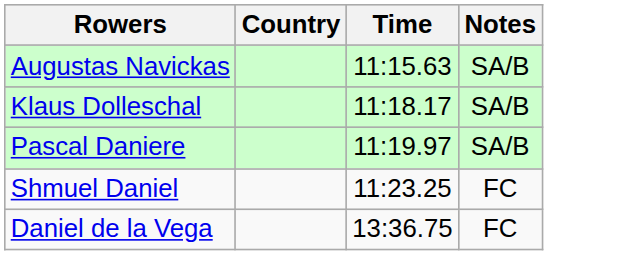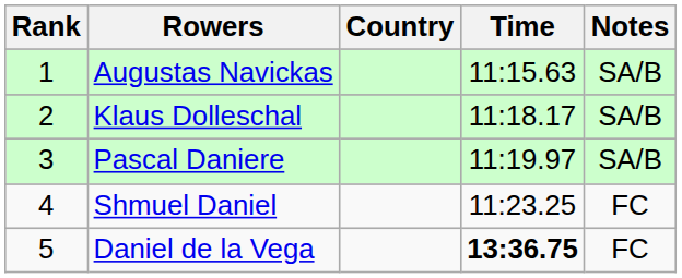+ column: Rank | 1 | 2 | 3 | 4 | 5
Daniel de la Vega | Time: normal -> bold
